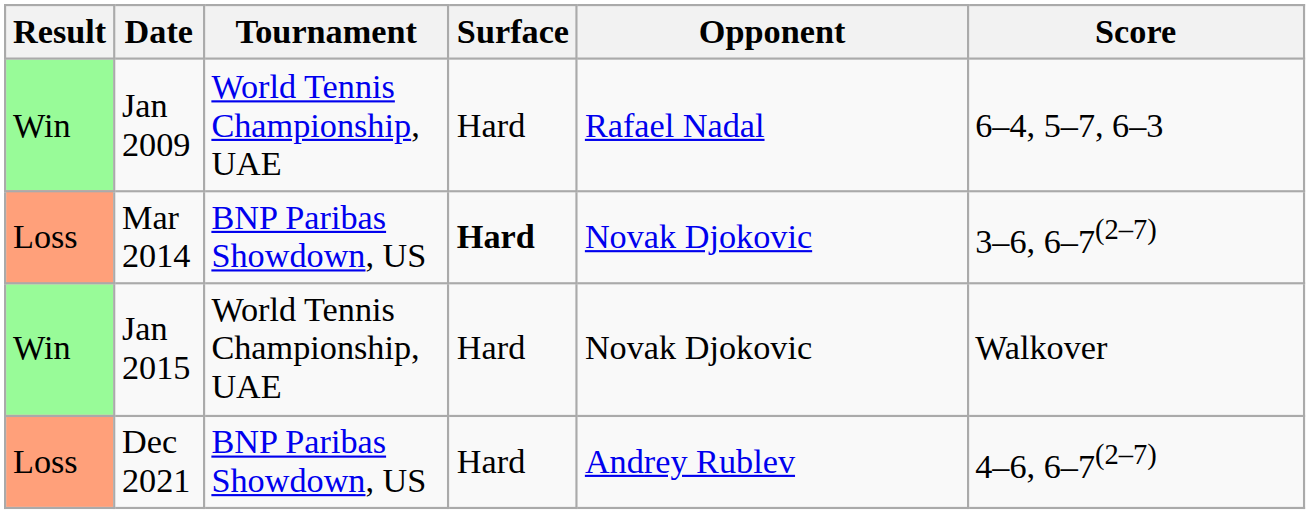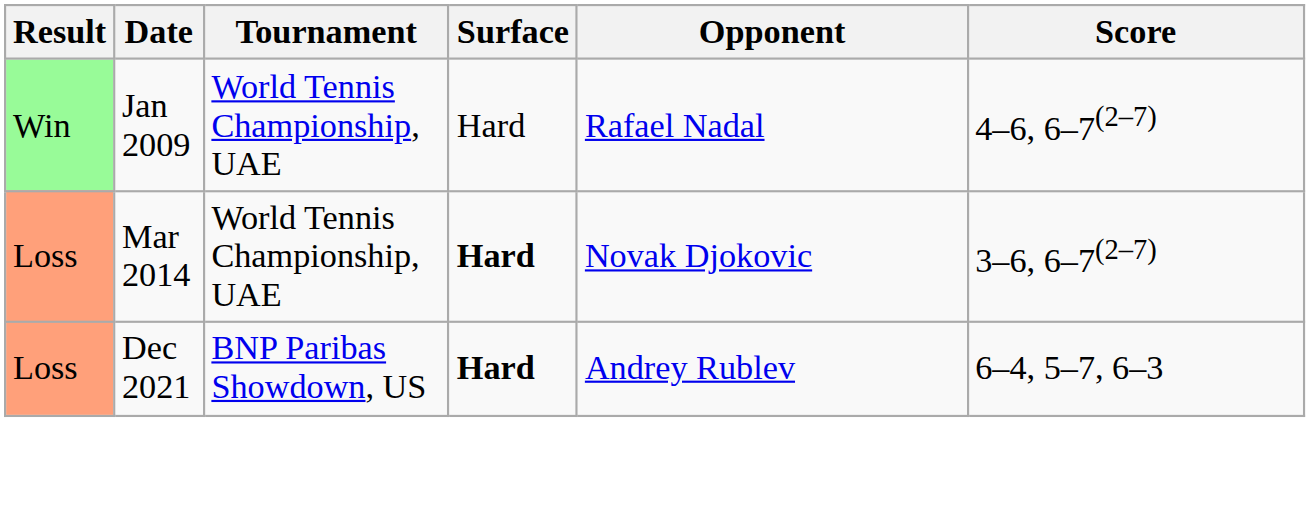Jan 2009 | Score: 6–4, 5–7, 6–3 -> 4–6, 6–7(2–7)
Mar 2014 | Tournament: BNP Paribas Showdown, US -> World Tennis Championship, UAE
- row: Win | Jan 2015 | World Tennis Championship, UAE | Hard | Novak Djokovic | Walkover
Dec 2021 | Surface: normal -> bold
Dec 2021 | Score: 4–6, 6–7(2–7) -> 6–4, 5–7, 6–3
